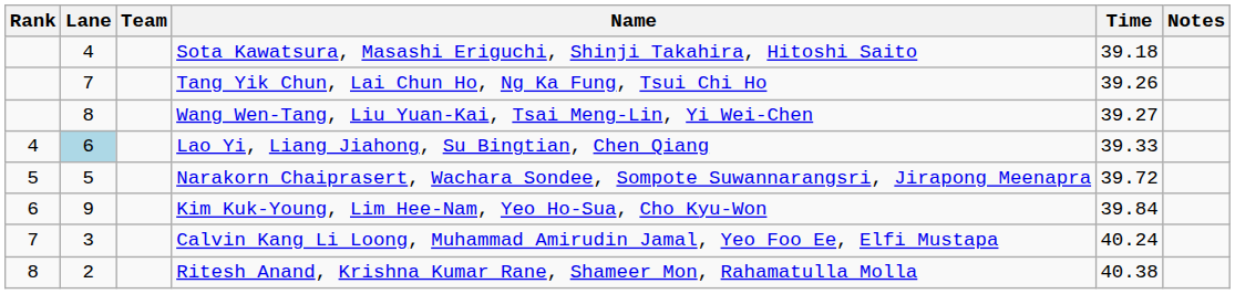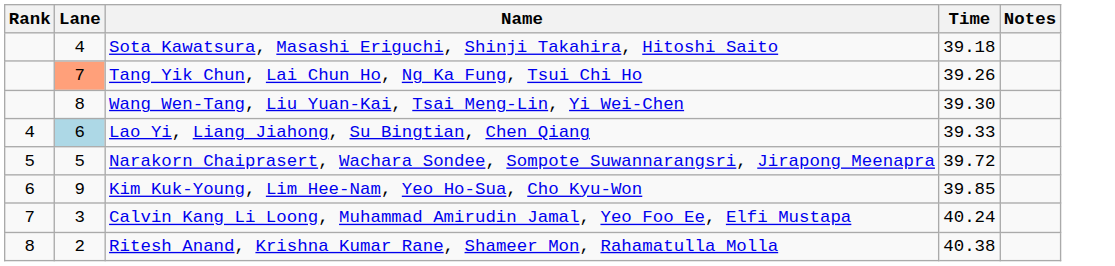- column: Team
Tang Yik Chun, Lai Chun Ho, Ng Ka Fung, Tsui Chi Ho | Lane: no background -> lightsalmon background
Wang Wen-Tang, Liu Yuan-Kai, Tsai Meng-Lin, Yi Wei-Chen | Time: 39.27 -> 39.30
Kim Kuk-Young, Lim Hee-Nam, Yeo Ho-Sua, Cho Kyu-Won | Time: 39.84 -> 39.85
